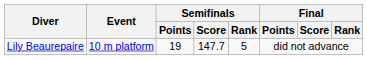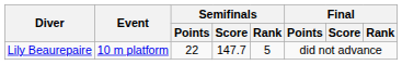Lily Beaurepaire | Semifinals / Points: 19 -> 22
